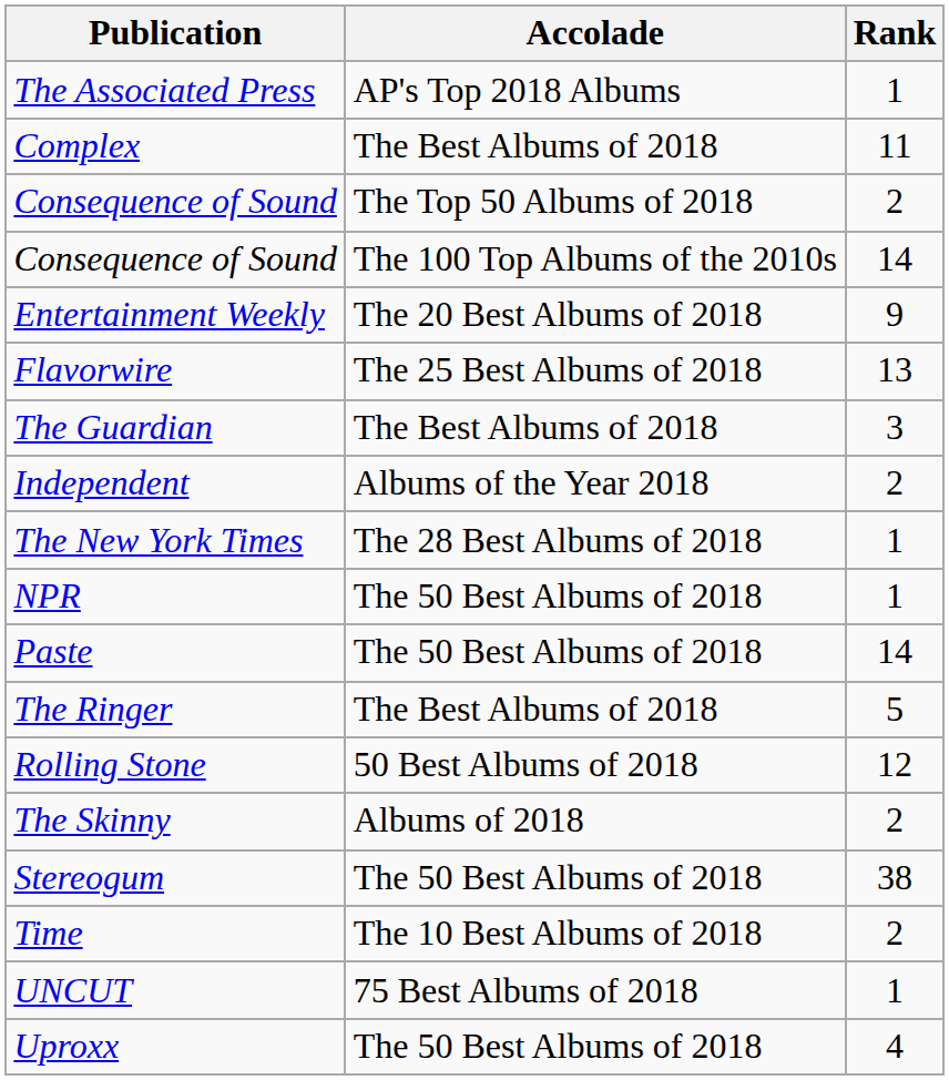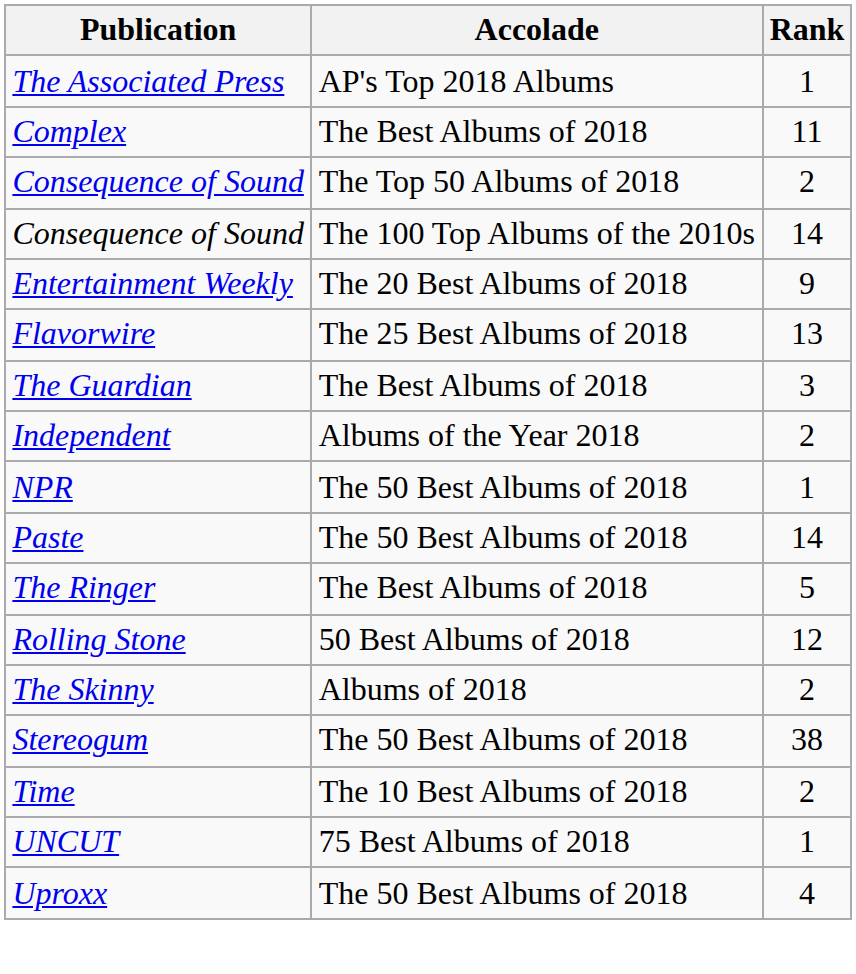- row: The New York Times | The 28 Best Albums of 2018 | 1
